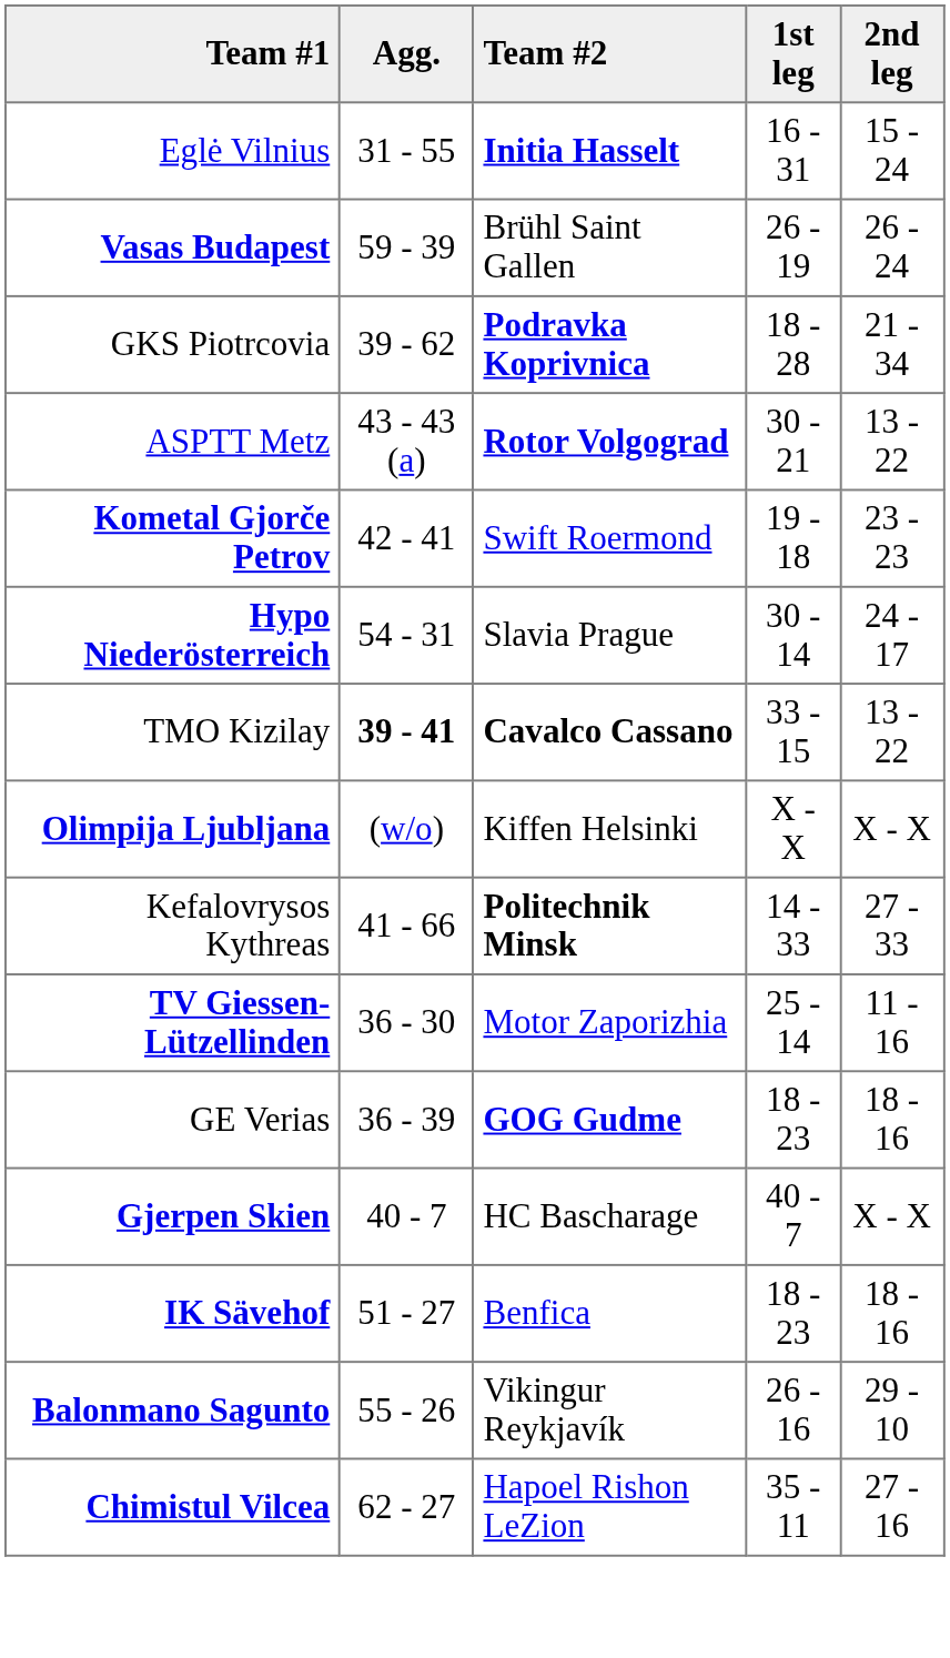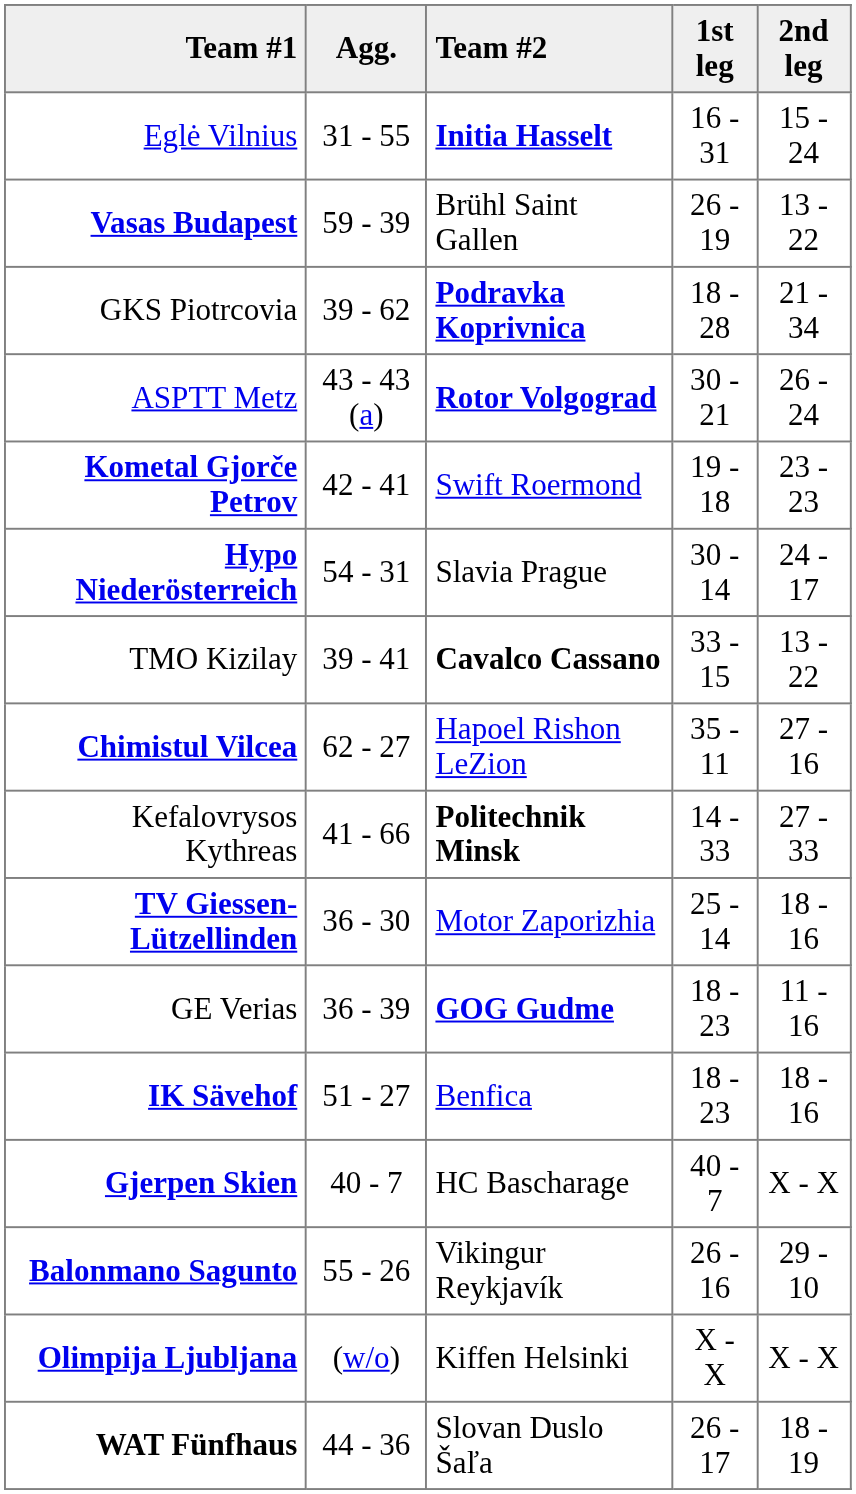Vasas Budapest | 2nd leg: 26 - 24 -> 13 - 22
ASPTT Metz | 2nd leg: 13 - 22 -> 26 - 24
TMO Kizilay | Agg.: bold -> normal
rows swapped: Chimistul Vilcea <-> Olimpija Ljubljana
TV Giessen-Lützellinden | 2nd leg: 11 - 16 -> 18 - 16
GE Verias | 2nd leg: 18 - 16 -> 11 - 16
rows swapped: Gjerpen Skien <-> IK Sävehof
+ row: WAT Fünfhaus | 44 - 36 | Slovan Duslo Šaľa | 26 - 17 | 18 - 19
